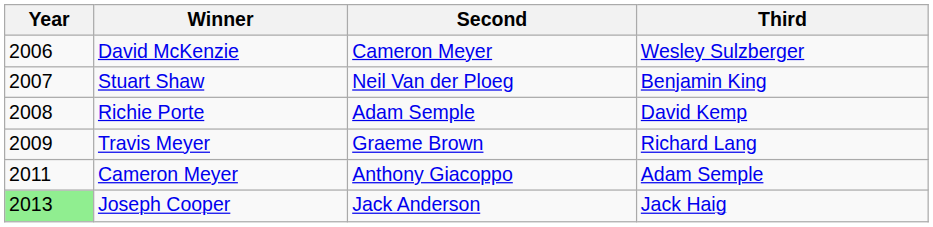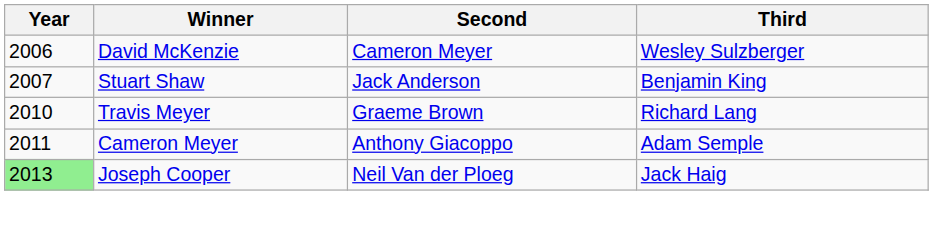Stuart Shaw | Second: Neil Van der Ploeg -> Jack Anderson
- row: 2008 | Richie Porte | Adam Semple | David Kemp
Travis Meyer | Year: 2009 -> 2010
Joseph Cooper | Second: Jack Anderson -> Neil Van der Ploeg
